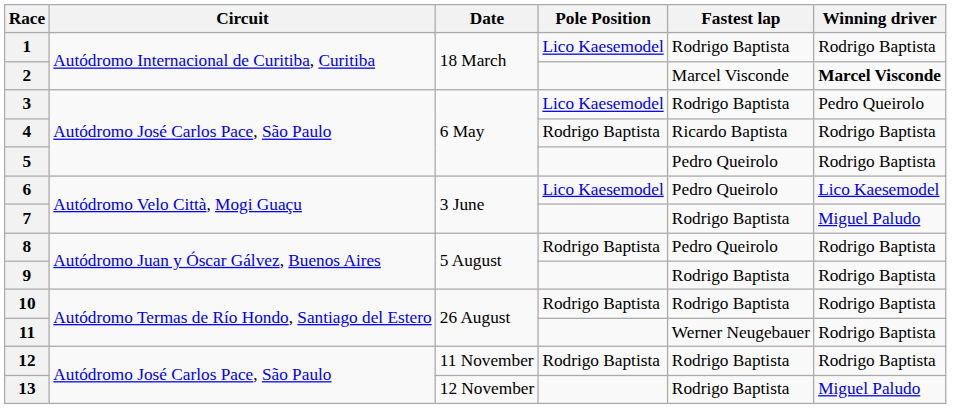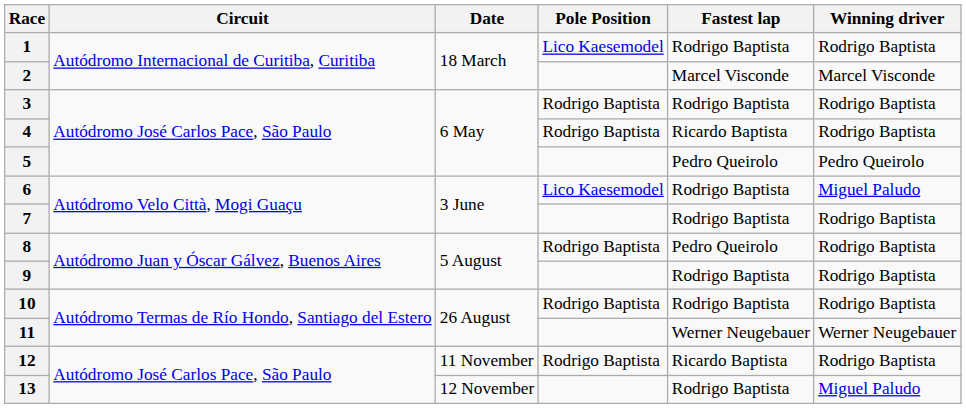2 | Winning driver: bold -> normal
3 | Pole Position: Lico Kaesemodel -> Rodrigo Baptista
3 | Winning driver: Pedro Queirolo -> Rodrigo Baptista
5 | Winning driver: Rodrigo Baptista -> Pedro Queirolo
6 | Fastest lap: Pedro Queirolo -> Rodrigo Baptista
6 | Winning driver: Lico Kaesemodel -> Miguel Paludo
7 | Winning driver: Miguel Paludo -> Rodrigo Baptista
11 | Winning driver: Rodrigo Baptista -> Werner Neugebauer
12 | Fastest lap: Rodrigo Baptista -> Ricardo Baptista
